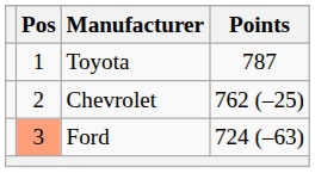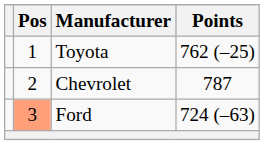Toyota | Points: 787 -> 762 (–25)
Chevrolet | Points: 762 (–25) -> 787
